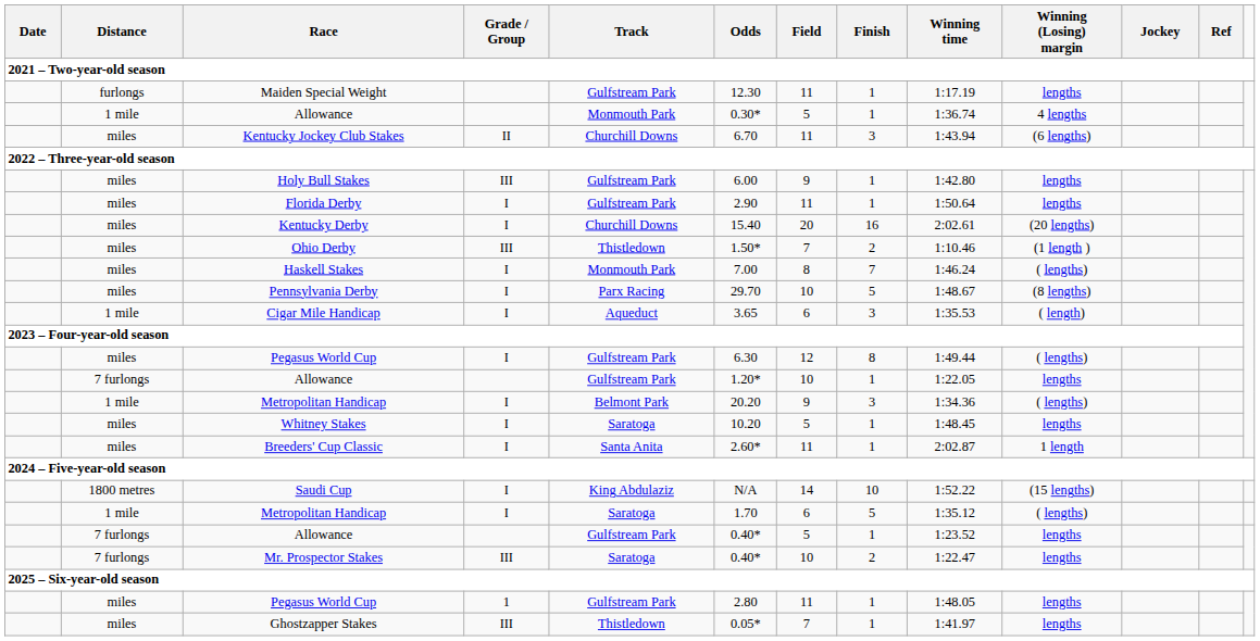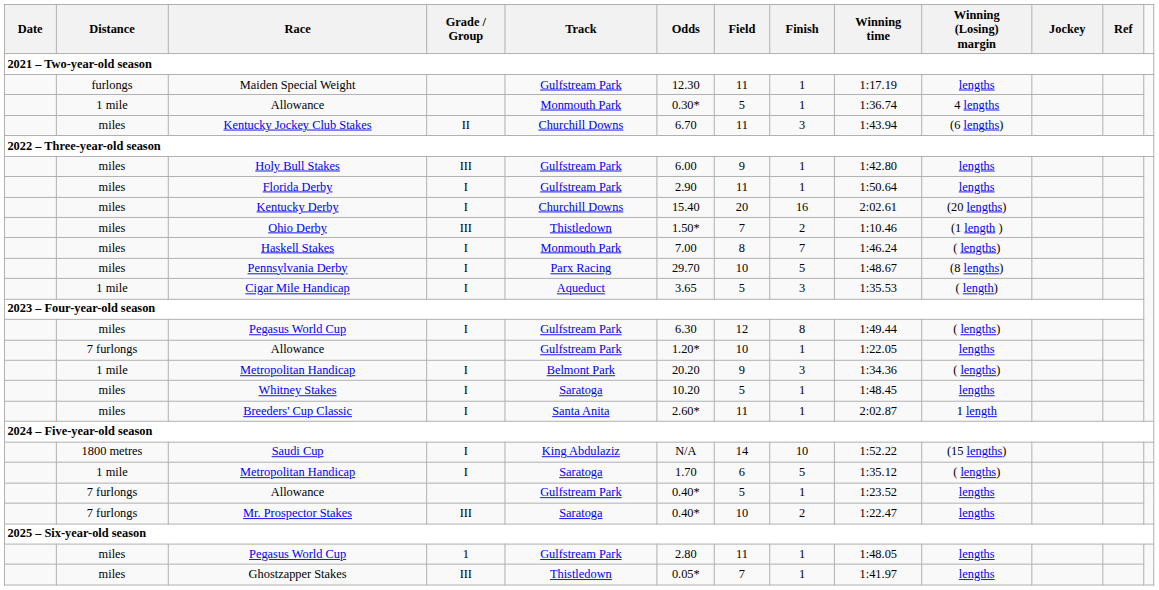Cigar Mile Handicap | Field: 6 -> 5
